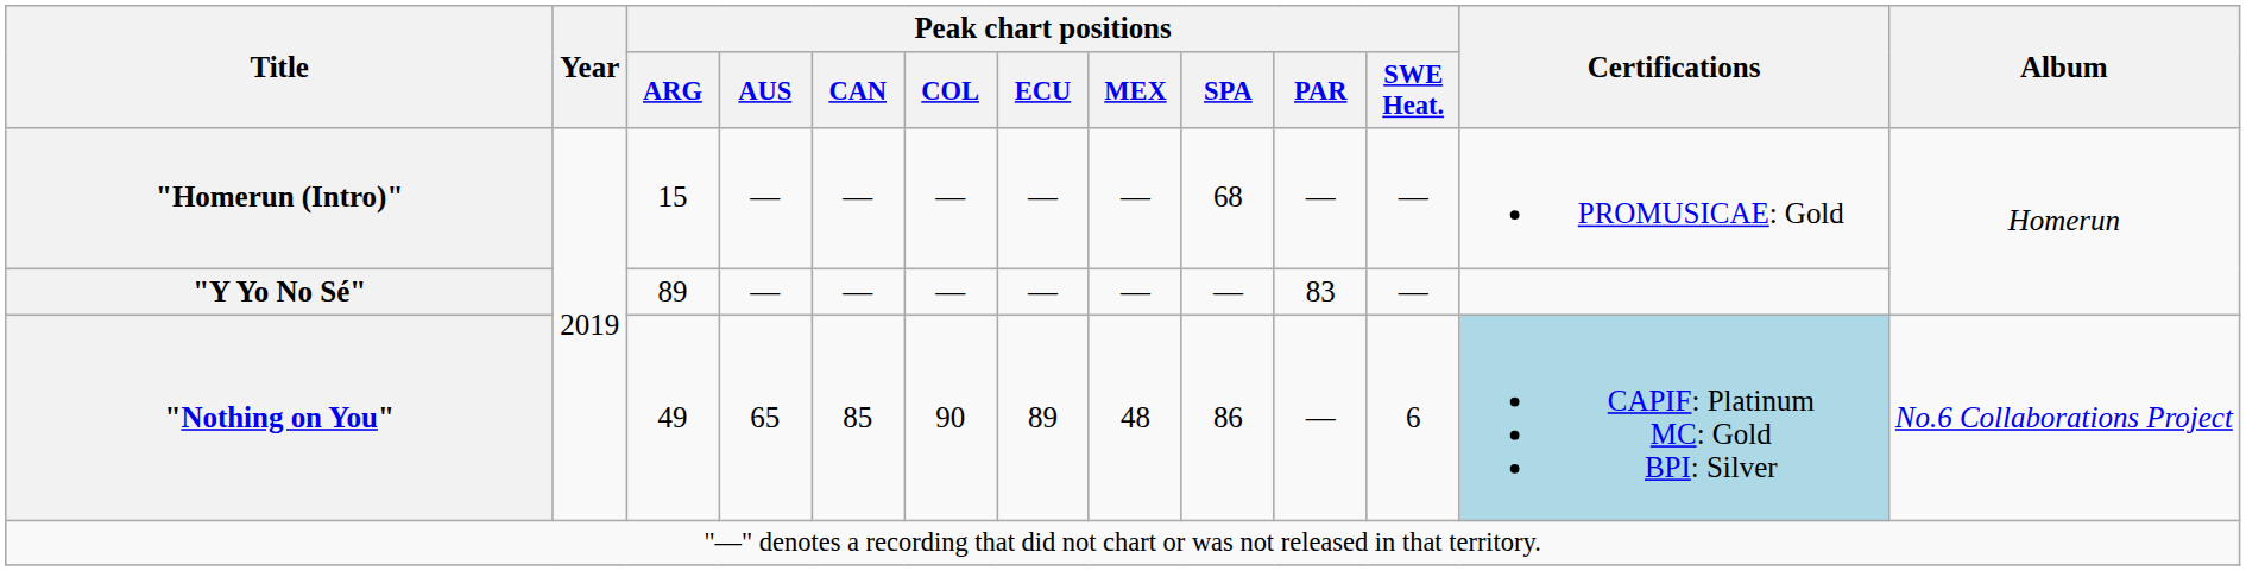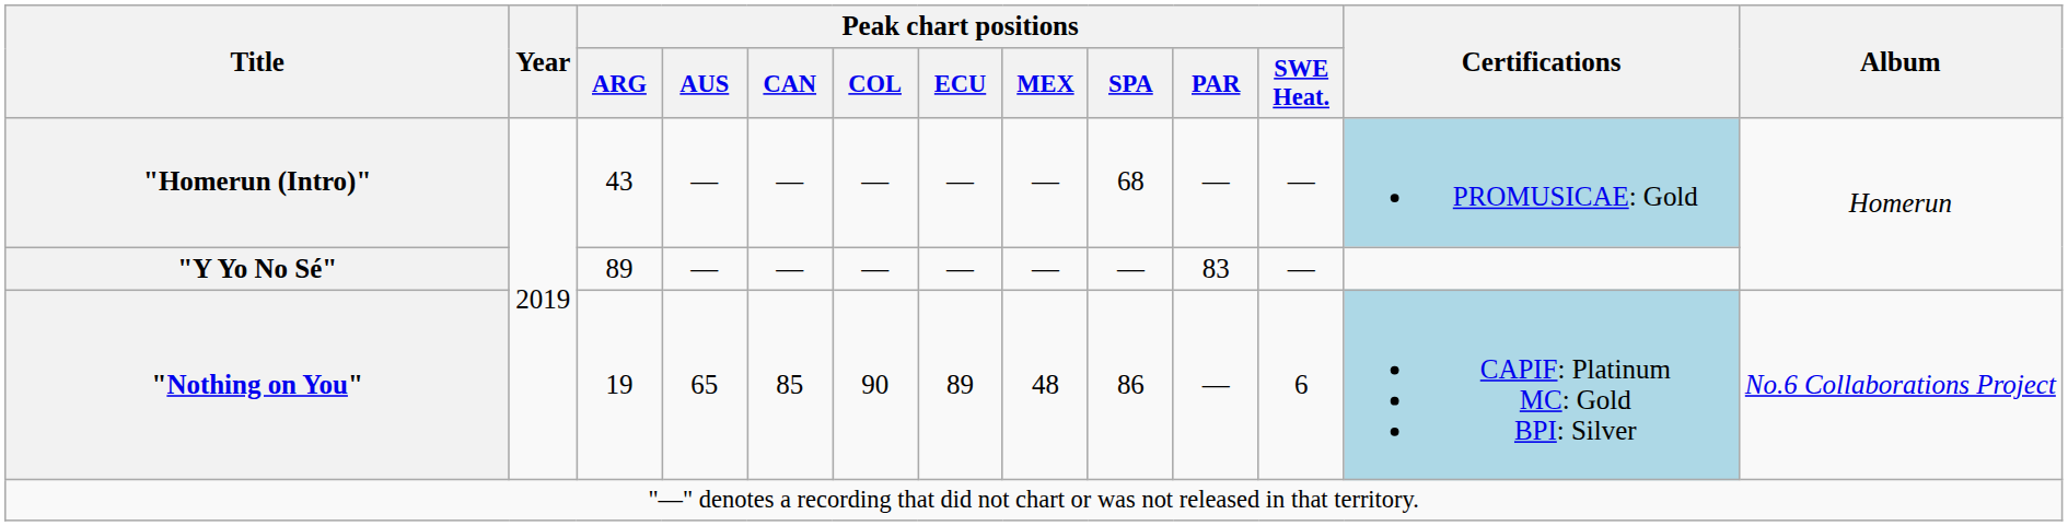"Homerun (Intro)" | Peak chart positions / ARG: 15 -> 43
"Homerun (Intro)" | Certifications: no background -> lightblue background
"Nothing on You" | Peak chart positions / ARG: 49 -> 19
